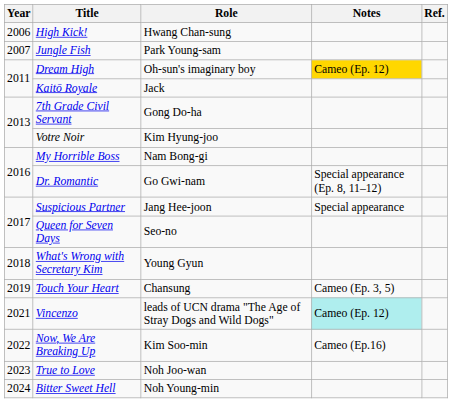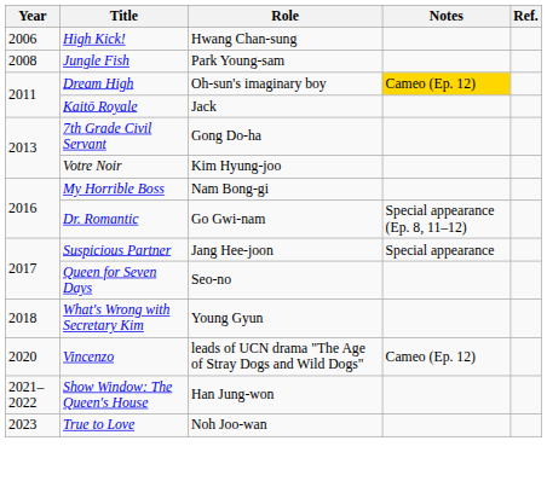Jungle Fish | Year: 2007 -> 2008
- row: 2019 | Touch Your Heart | Chansung | Cameo (Ep. 3, 5)
Vincenzo | Year: 2021 -> 2020
Vincenzo | Notes: paleturquoise background -> no background
+ row: 2021–2022 | Show Window: The Queen's House | Han Jung-won
- row: 2022 | Now, We Are Breaking Up | Kim Soo-min | Cameo (Ep.16)
- row: 2024 | Bitter Sweet Hell | Noh Young-min
